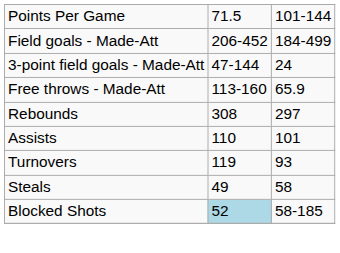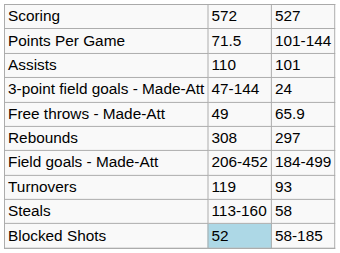+ row: Scoring | 572 | 527
rows swapped: Field goals - Made-Att <-> Assists
Free throws - Made-Att | column 2: 113-160 -> 49
Steals | column 2: 49 -> 113-160
